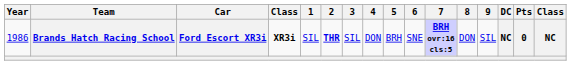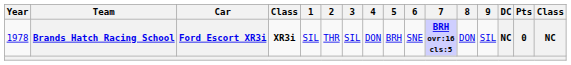Brands Hatch Racing School | Year: 1986 -> 1978
Brands Hatch Racing School | 2: bold -> normal
